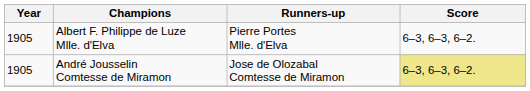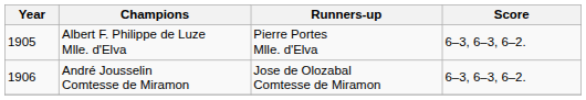André Jousselin Comtesse de Miramon | Year: 1905 -> 1906
André Jousselin Comtesse de Miramon | Score: khaki background -> no background
